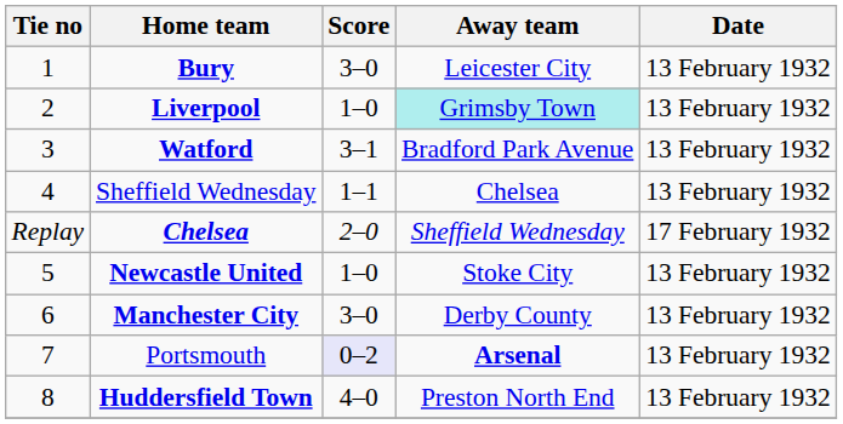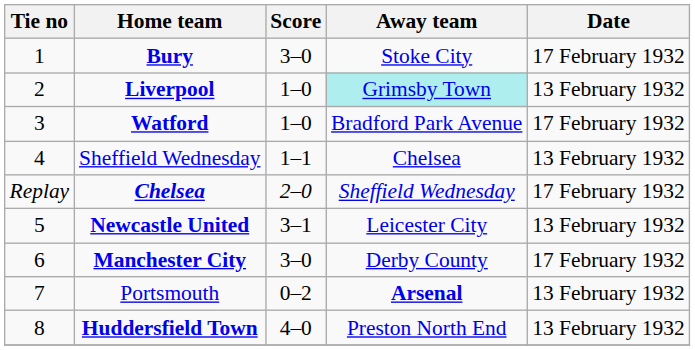Bury | Away team: Leicester City -> Stoke City
Bury | Date: 13 February 1932 -> 17 February 1932
Watford | Score: 3–1 -> 1–0
Watford | Date: 13 February 1932 -> 17 February 1932
Newcastle United | Score: 1–0 -> 3–1
Newcastle United | Away team: Stoke City -> Leicester City
Manchester City | Date: 13 February 1932 -> 17 February 1932
Portsmouth | Score: lavender background -> no background
